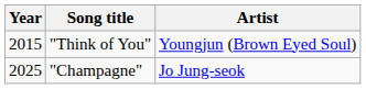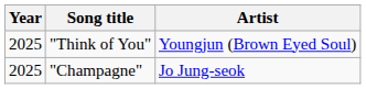"Think of You" | Year: 2015 -> 2025
